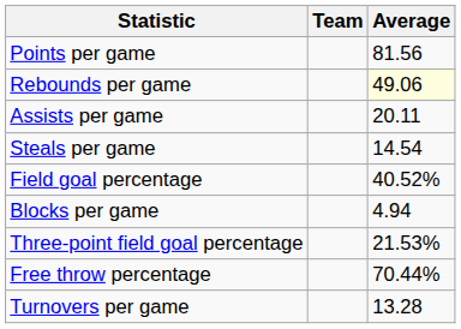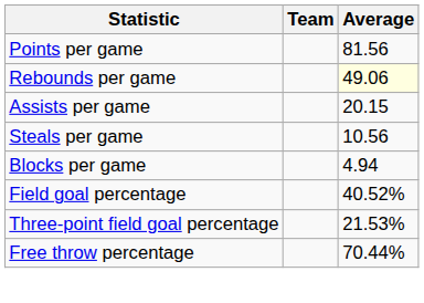Assists per game | Average: 20.11 -> 20.15
Steals per game | Average: 14.54 -> 10.56
rows swapped: Blocks per game <-> Field goal percentage
- row: Turnovers per game | 13.28
